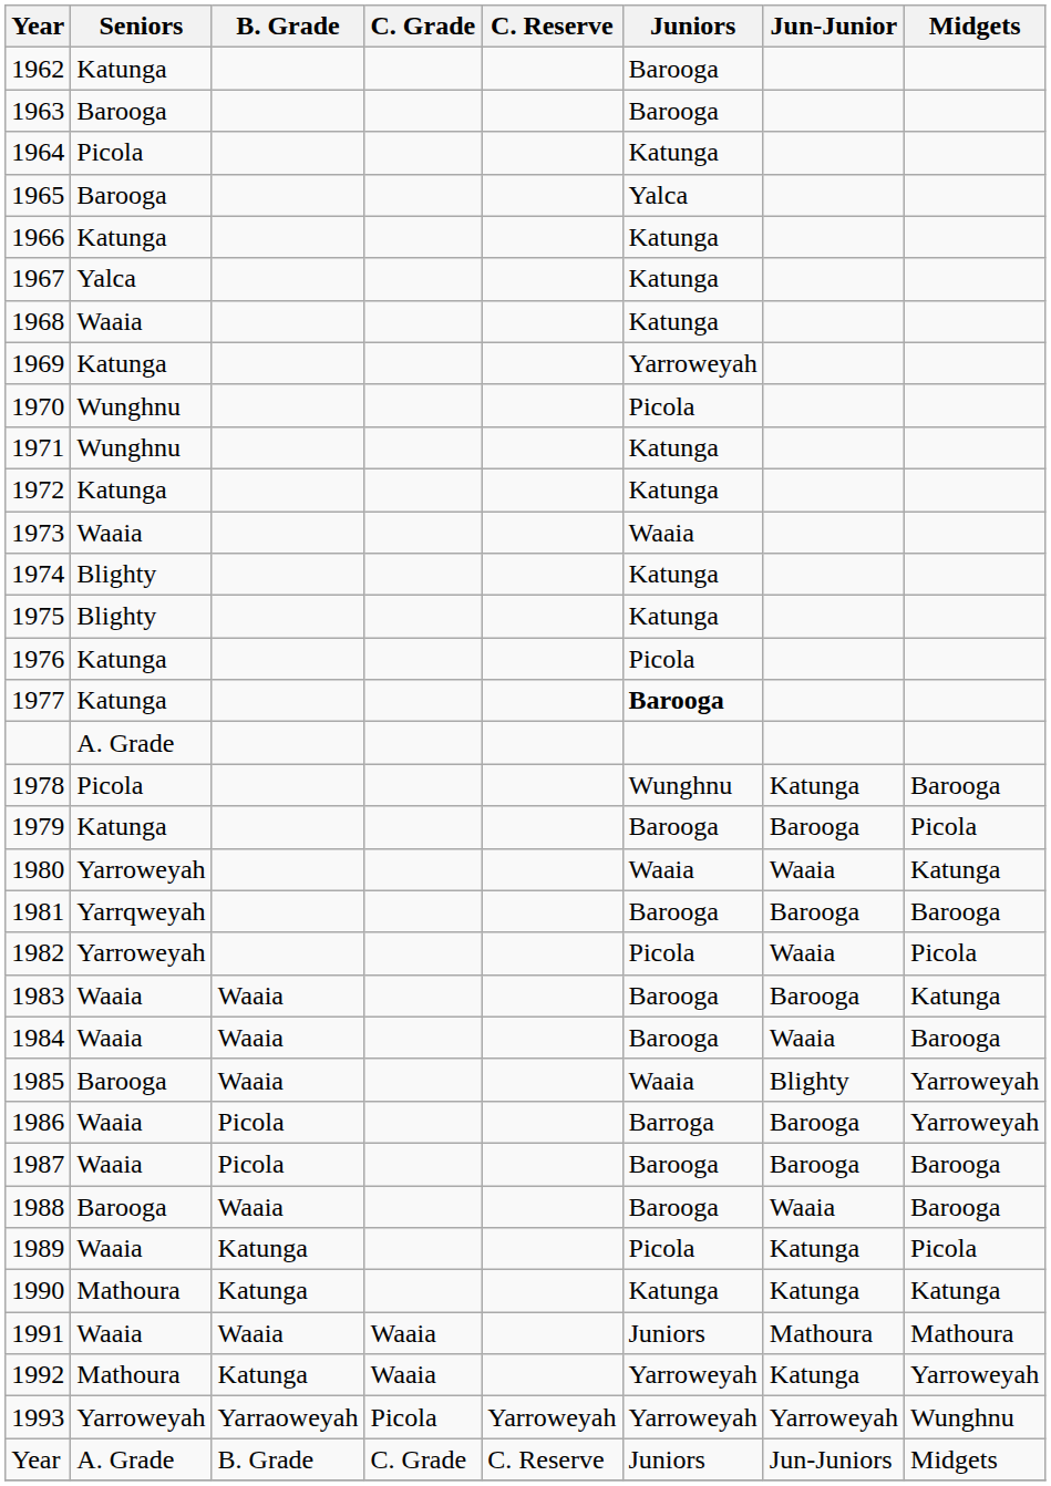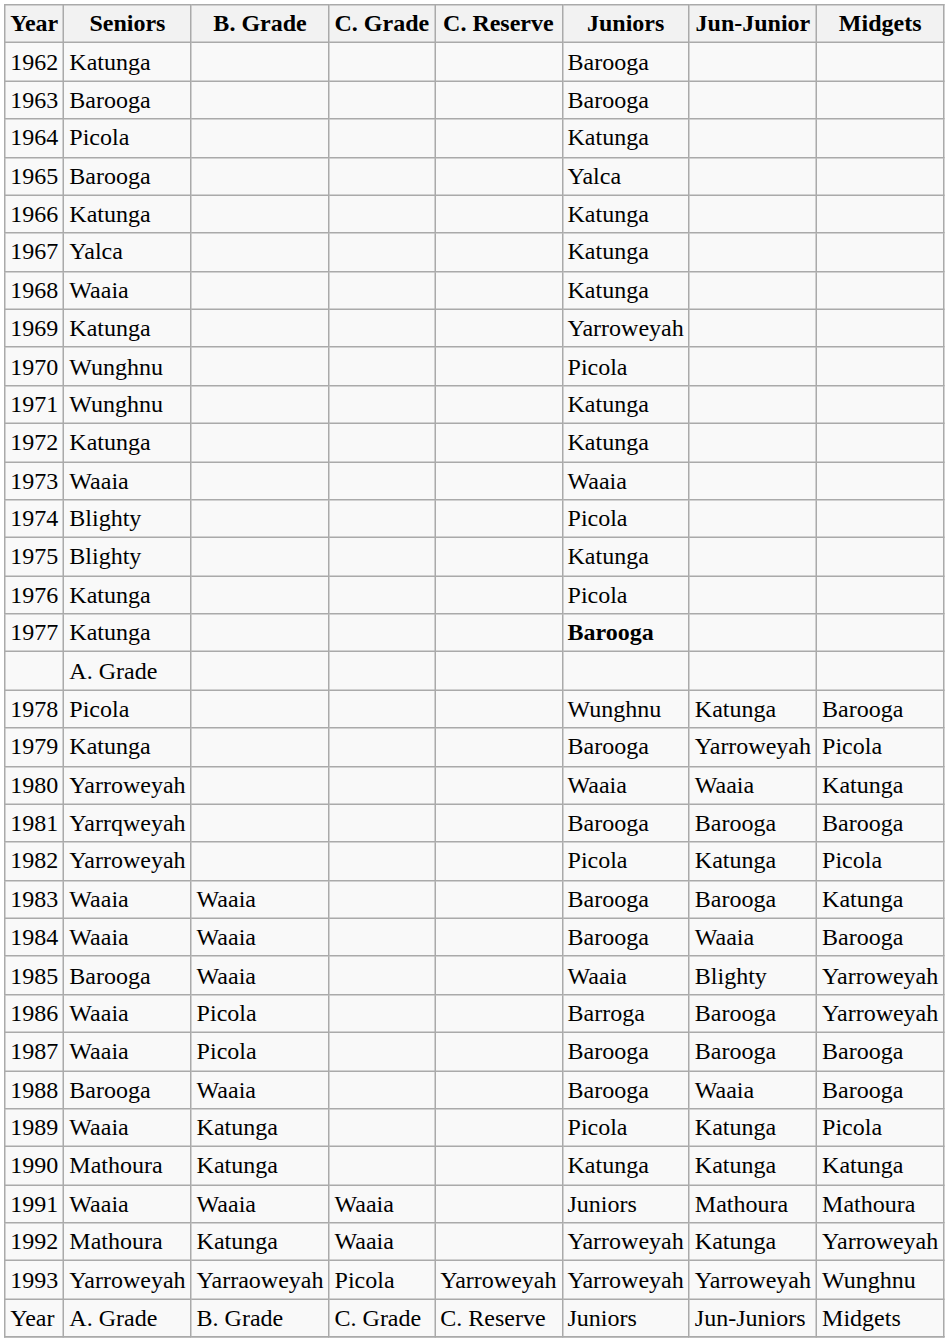1974 | Juniors: Katunga -> Picola
1979 | Jun-Junior: Barooga -> Yarroweyah
1982 | Jun-Junior: Waaia -> Katunga
